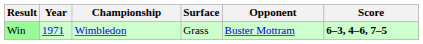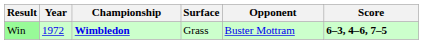Win | Year: 1971 -> 1972
Win | Championship: normal -> bold
